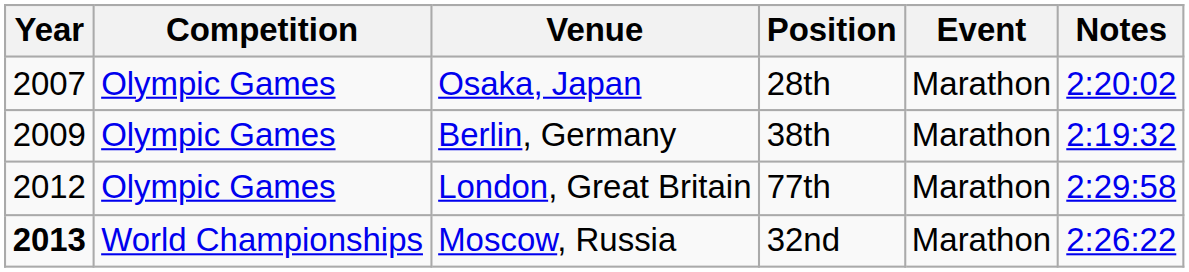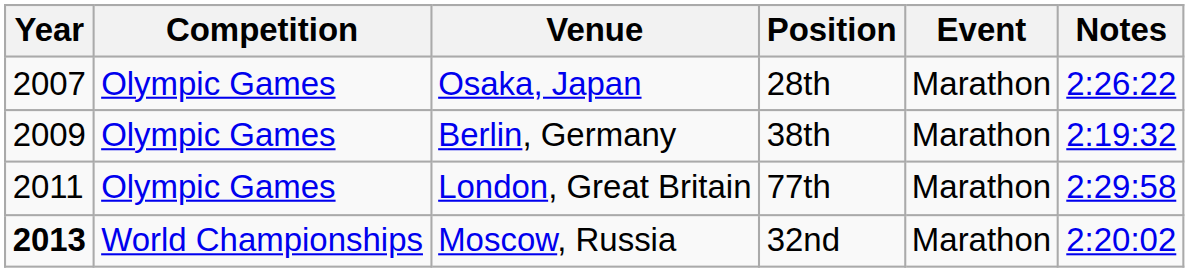Osaka, Japan | Notes: 2:20:02 -> 2:26:22
London, Great Britain | Year: 2012 -> 2011
Moscow, Russia | Notes: 2:26:22 -> 2:20:02
